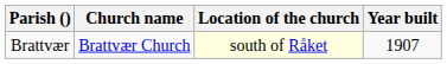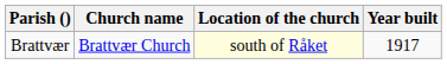Brattvær | Year built: 1907 -> 1917
